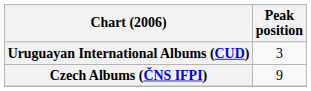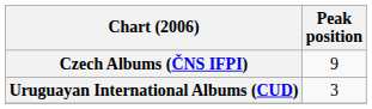rows swapped: Czech Albums (ČNS IFPI) <-> Uruguayan International Albums (CUD)
